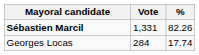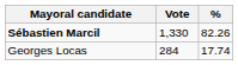Sébastien Marcil | Vote: 1,331 -> 1,330
